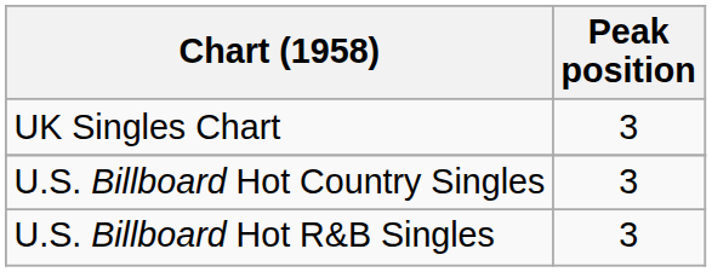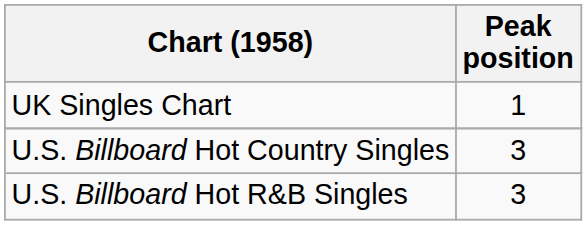UK Singles Chart | Peak position: 3 -> 1
